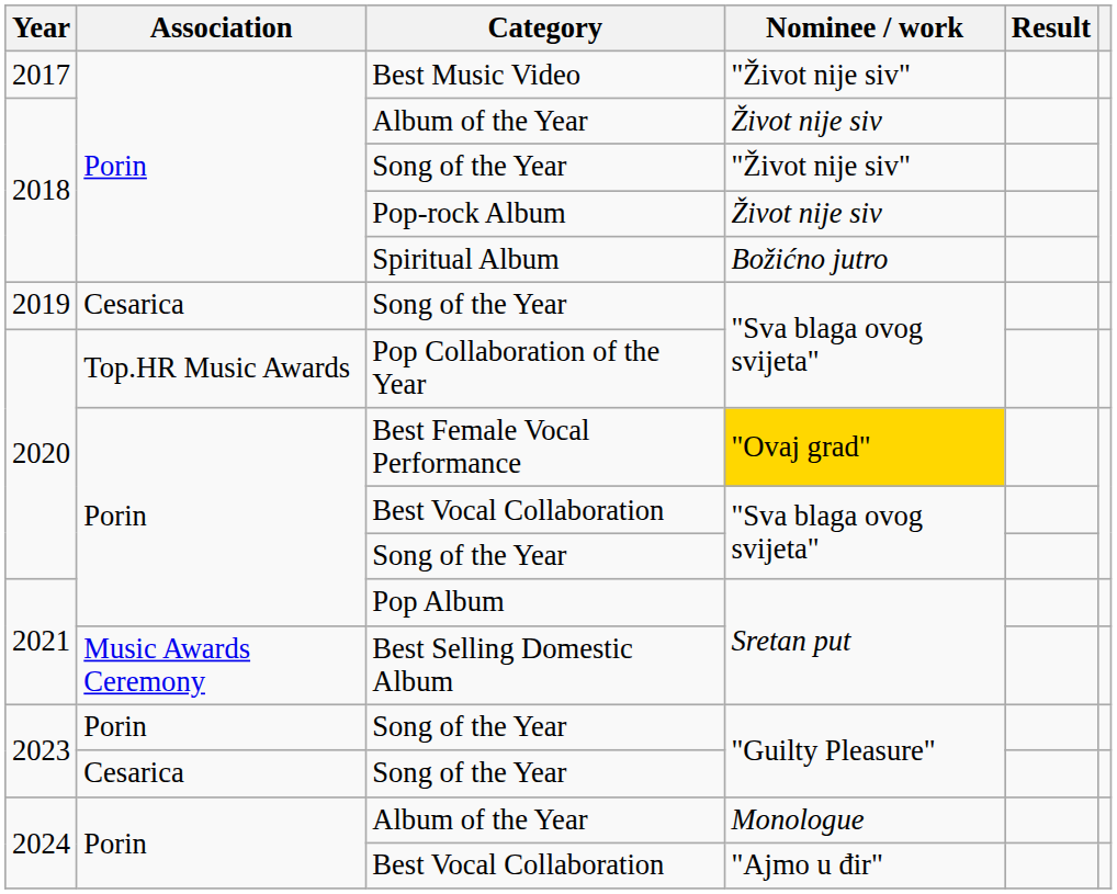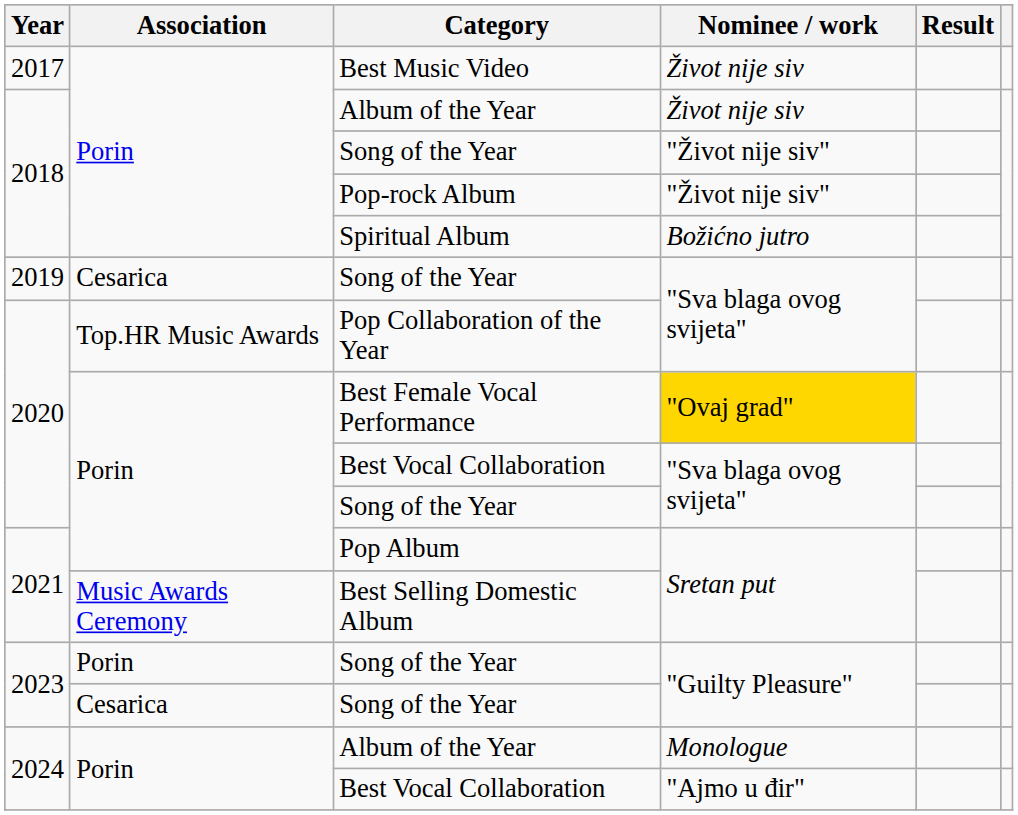Best Music Video | Nominee / work: "Život nije siv" -> Život nije siv
Pop-rock Album | Nominee / work: Život nije siv -> "Život nije siv"
